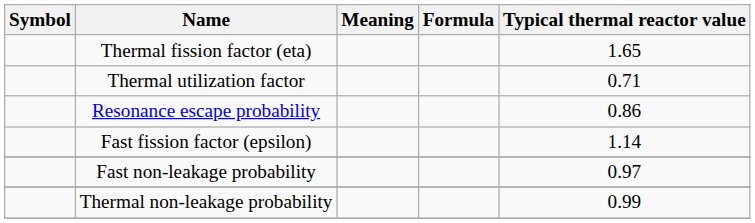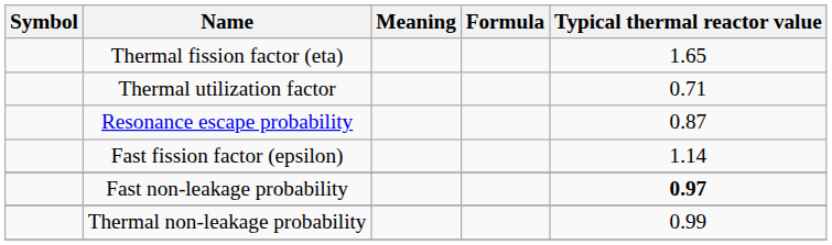Resonance escape probability | Typical thermal reactor value: 0.86 -> 0.87
Fast non-leakage probability | Typical thermal reactor value: normal -> bold
